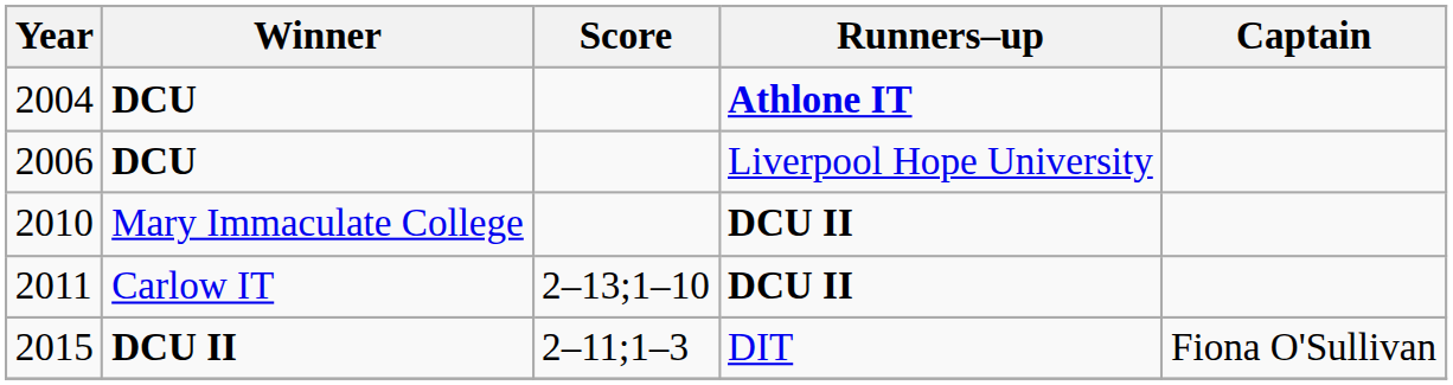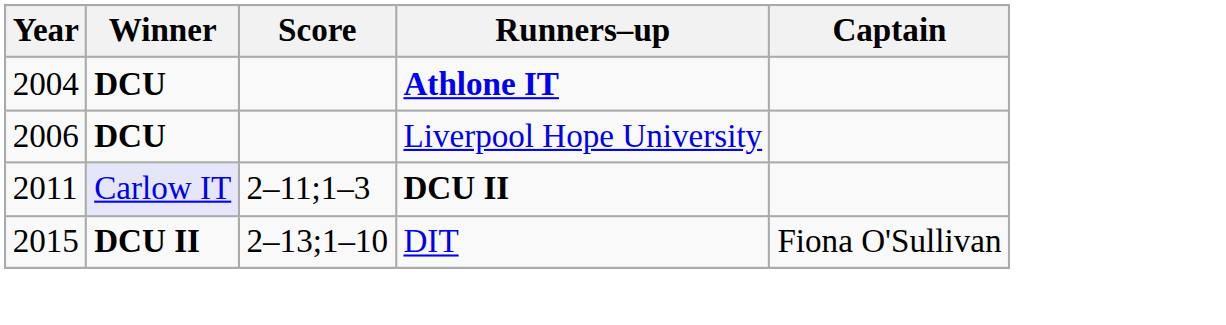- row: 2010 | Mary Immaculate College | DCU II
2011 | Winner: no background -> lavender background
2011 | Score: 2–13;1–10 -> 2–11;1–3
2015 | Score: 2–11;1–3 -> 2–13;1–10
